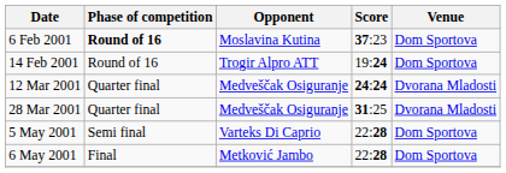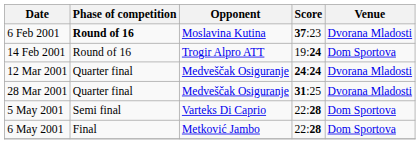6 Feb 2001 | Venue: Dom Sportova -> Dvorana Mladosti
